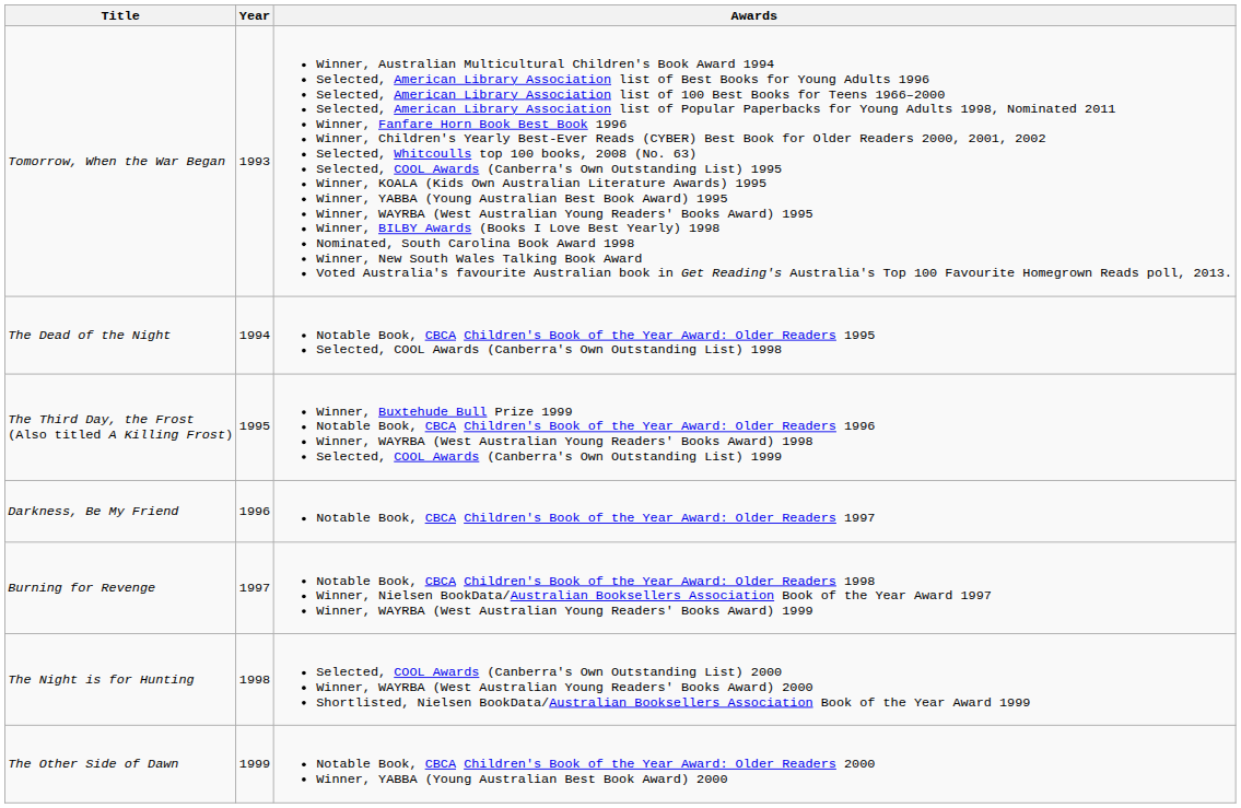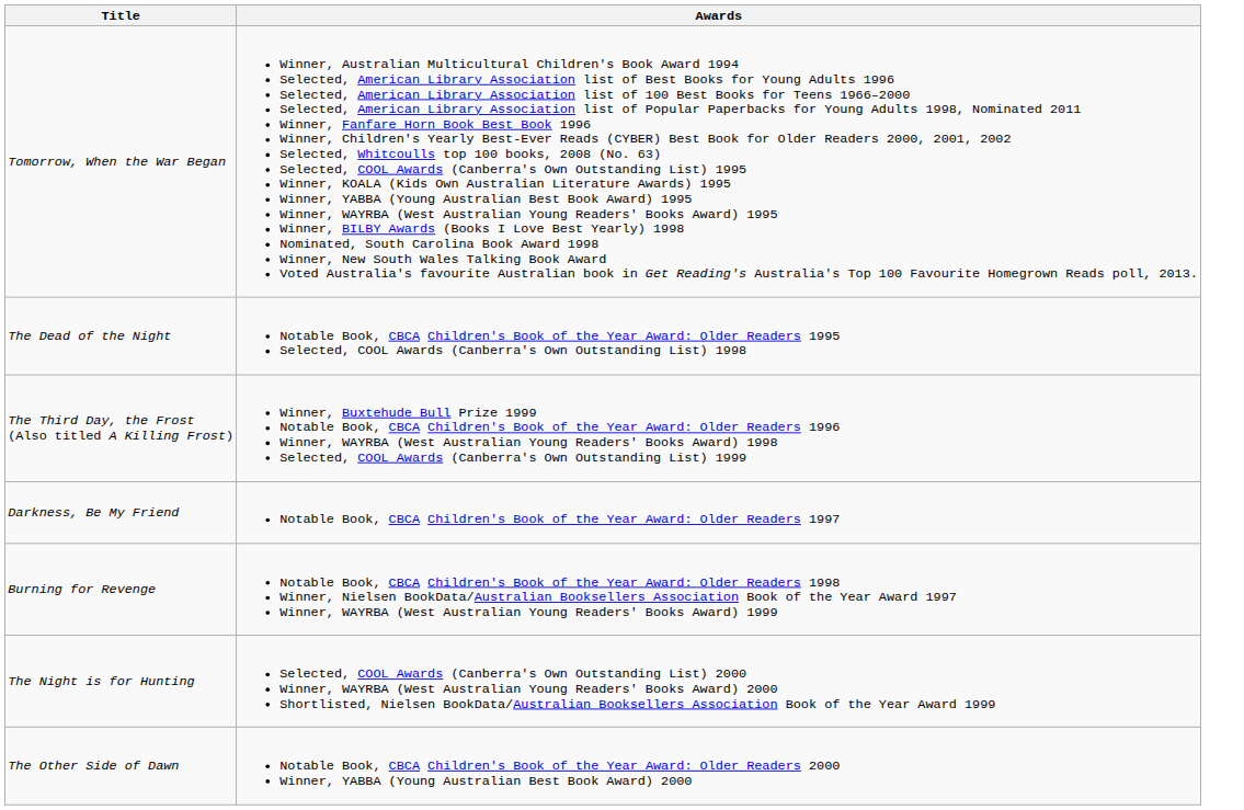- column: Year | 1993 | 1994 | 1995 | 1996 | 1997 | 1998 | 1999
